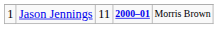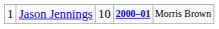Jason Jennings | column 3: 11 -> 10
